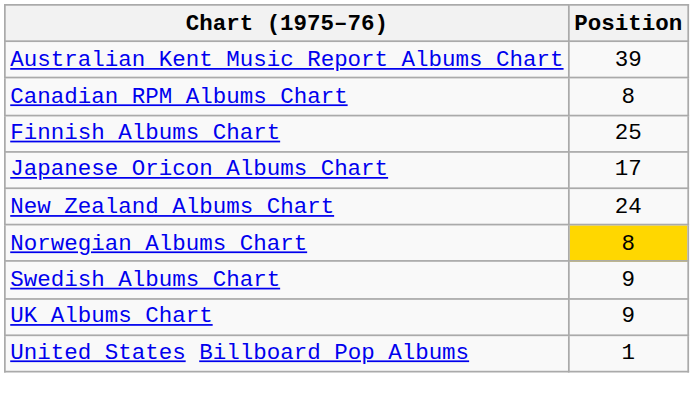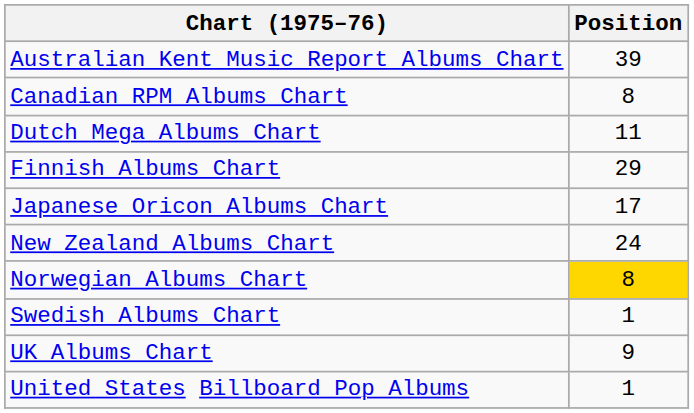+ row: Dutch Mega Albums Chart | 11
Finnish Albums Chart | Position: 25 -> 29
Swedish Albums Chart | Position: 9 -> 1
